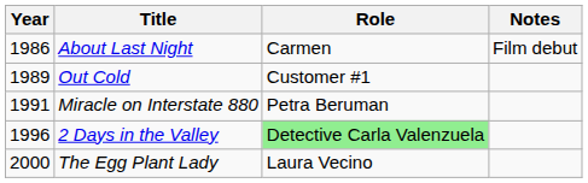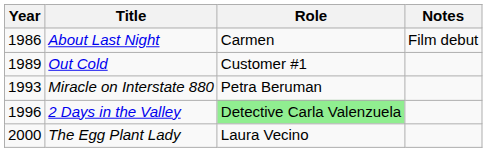Miracle on Interstate 880 | Year: 1991 -> 1993
